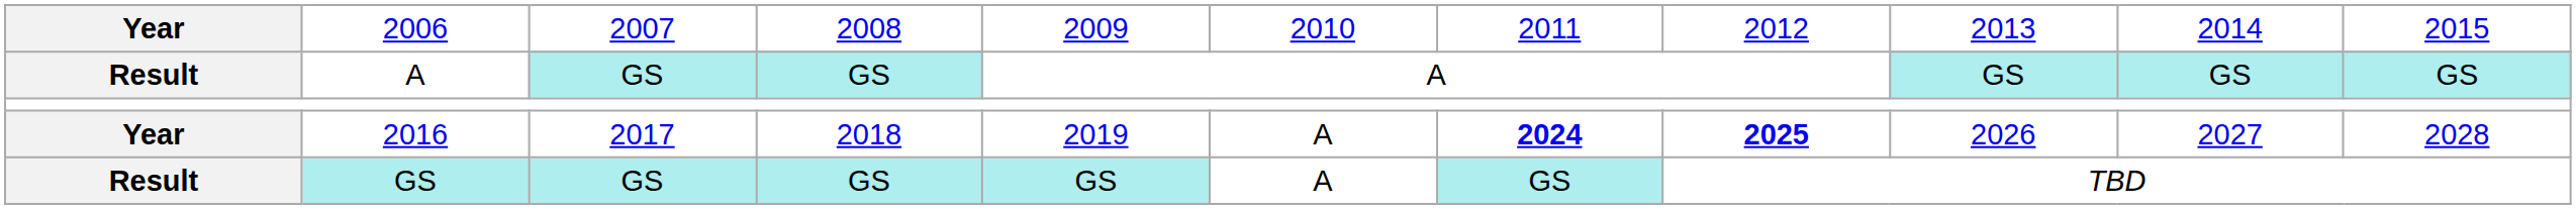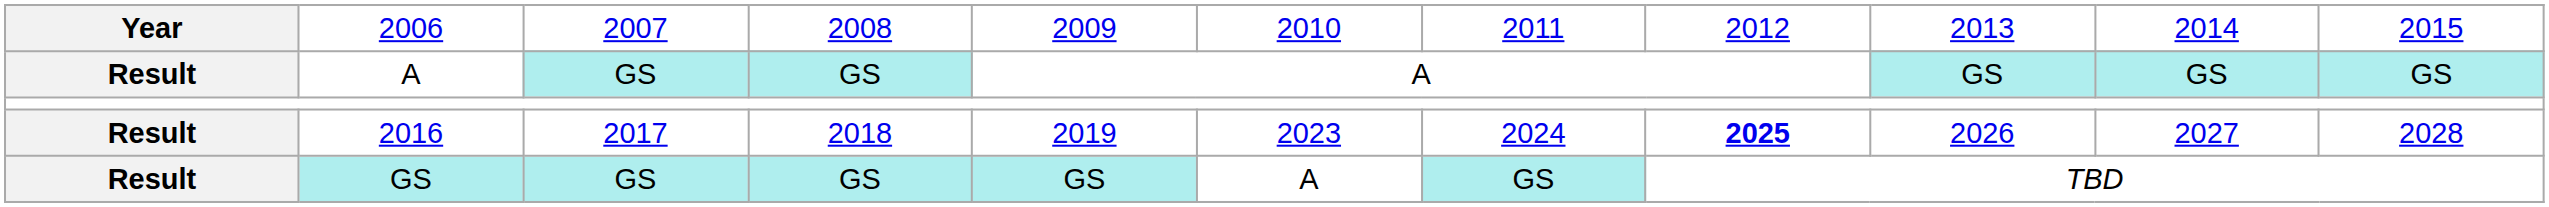2016 | column 1: Year -> Result
2016 | column 6: A -> 2023
2016 | column 7: bold -> normal
